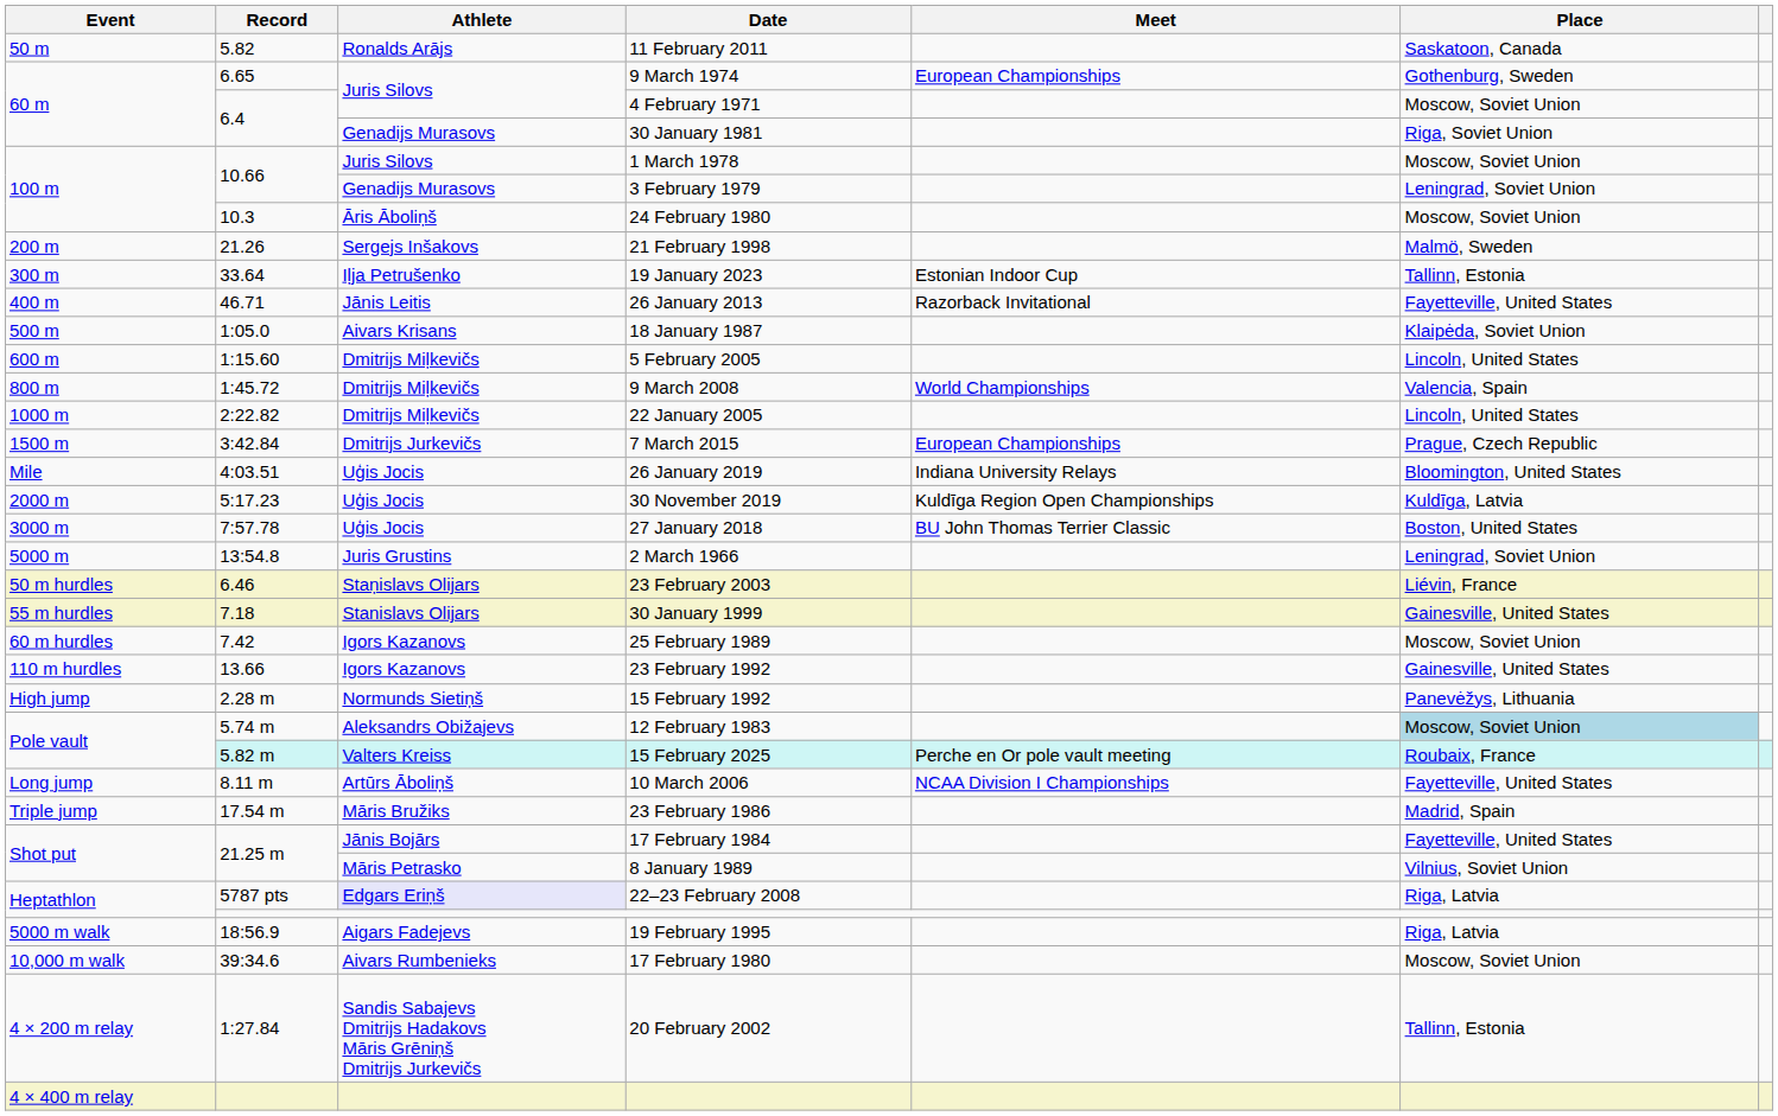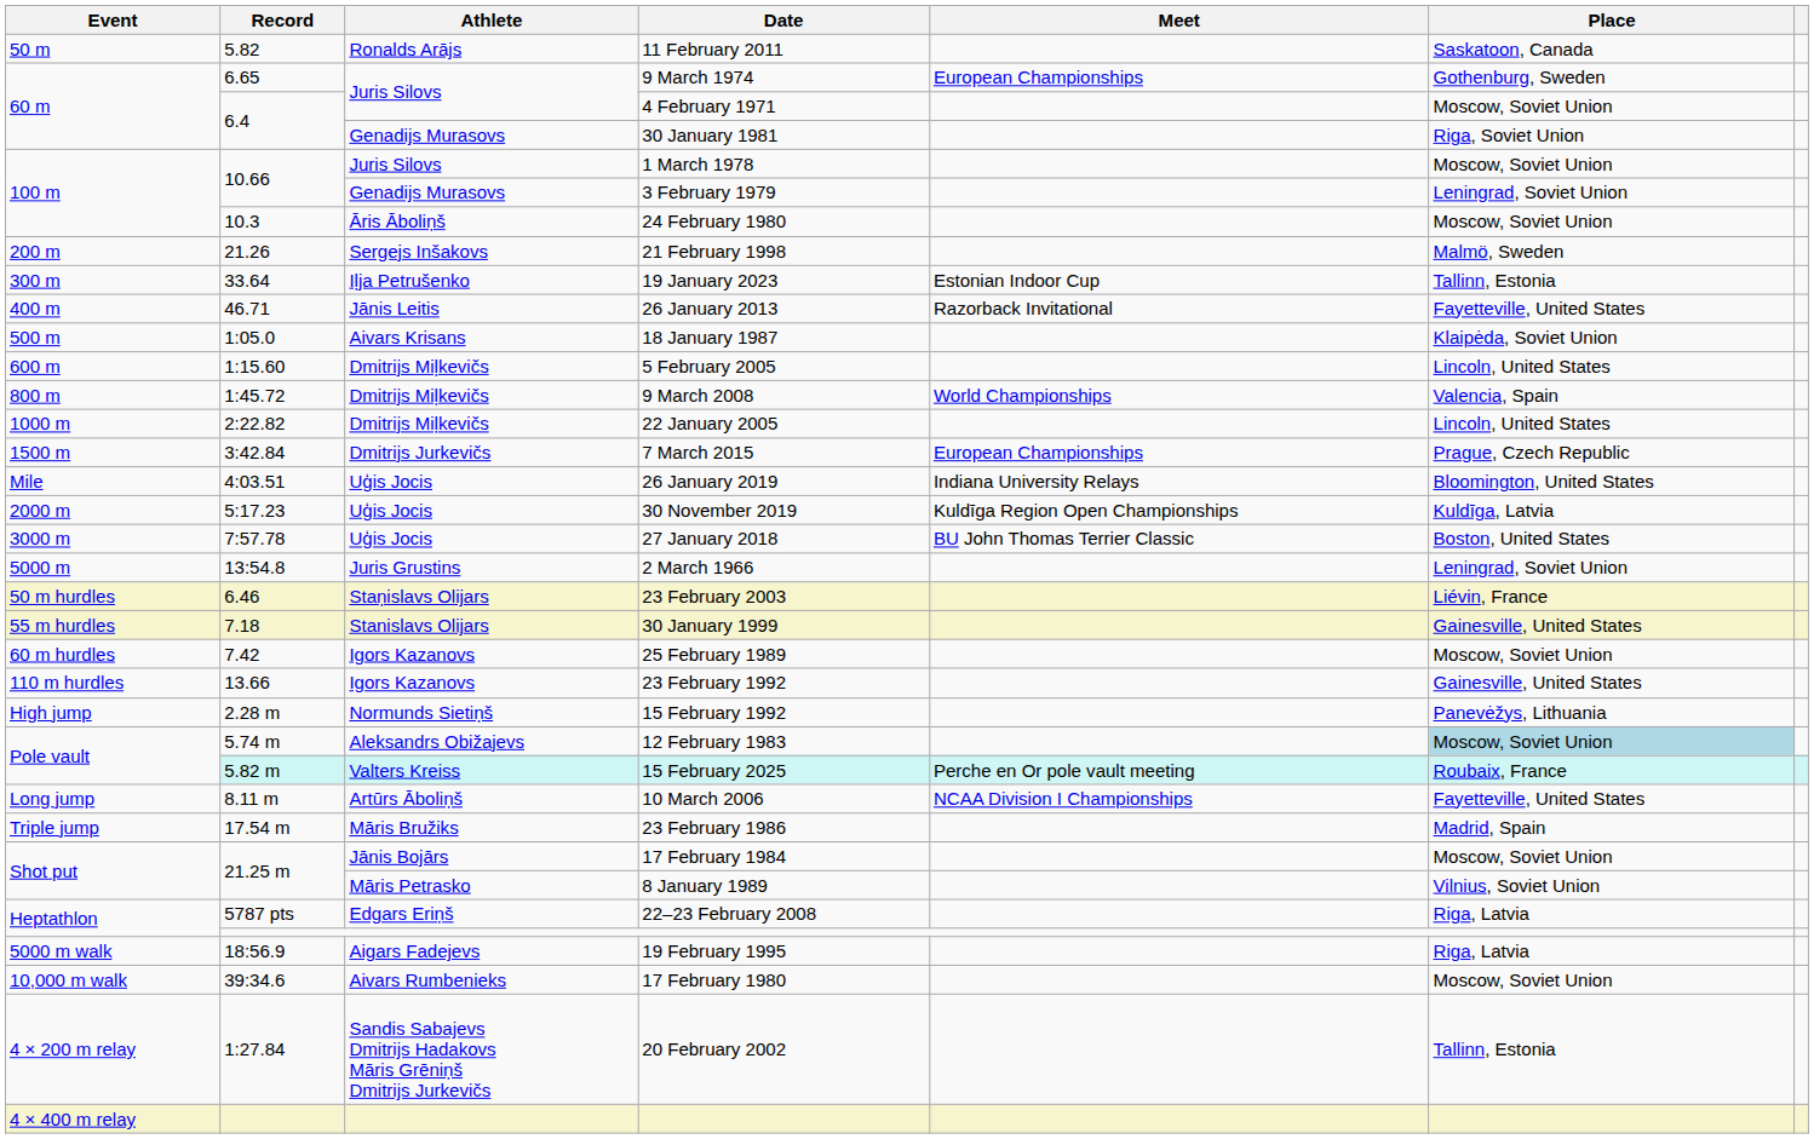17 February 1984 | Place: Fayetteville, United States -> Moscow, Soviet Union
22–23 February 2008 | Athlete: lavender background -> no background
